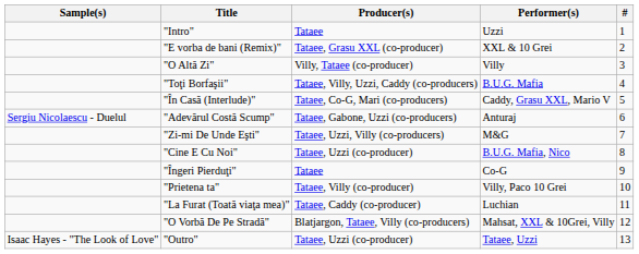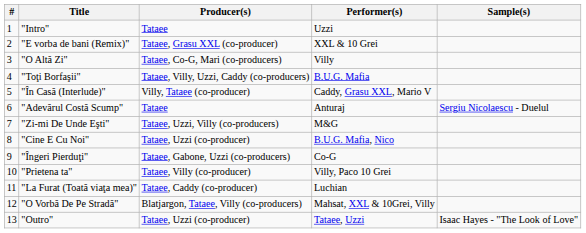columns swapped: # <-> Sample(s)
"O Altă Zi" | Producer(s): Villy, Tataee (co-producer) -> Tataee, Co-G, Mari (co-producers)
"În Casă (Interlude)" | Producer(s): Tataee, Co-G, Mari (co-producers) -> Villy, Tataee (co-producer)
"Adevărul Costă Scump" | Producer(s): Tataee, Gabone, Uzzi (co-producers) -> Tataee
"Îngeri Pierduţi" | Producer(s): Tataee -> Tataee, Gabone, Uzzi (co-producers)
